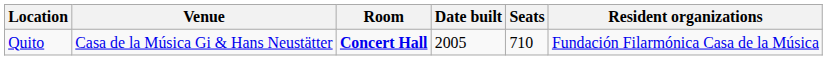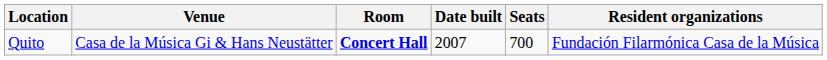Quito | Date built: 2005 -> 2007
Quito | Seats: 710 -> 700
